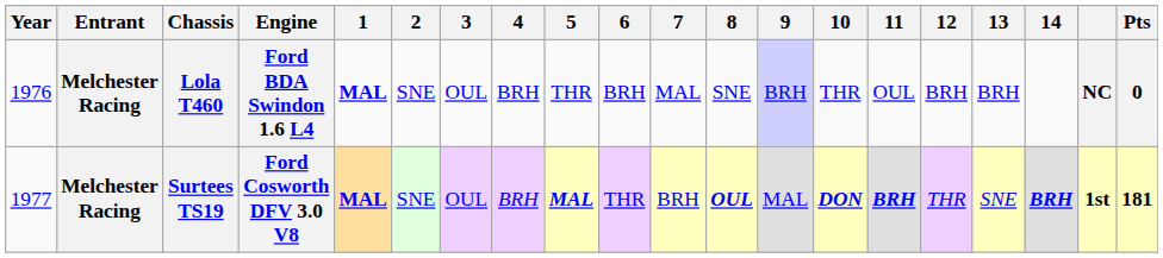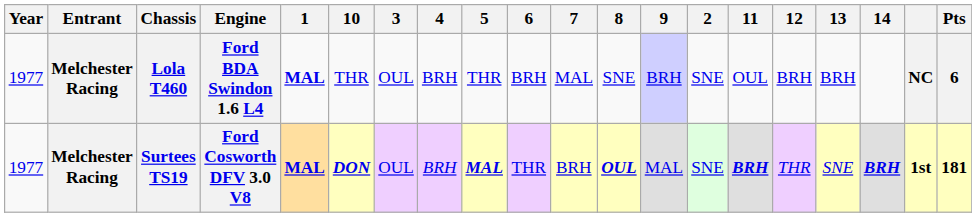columns swapped: 2 <-> 10
Lola T460 | Year: 1976 -> 1977
Lola T460 | Pts: 0 -> 6
